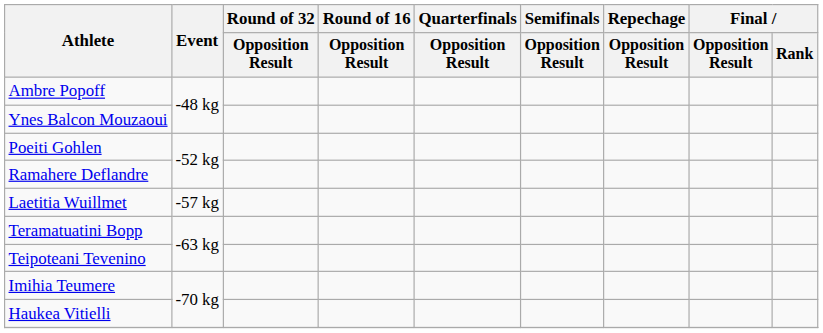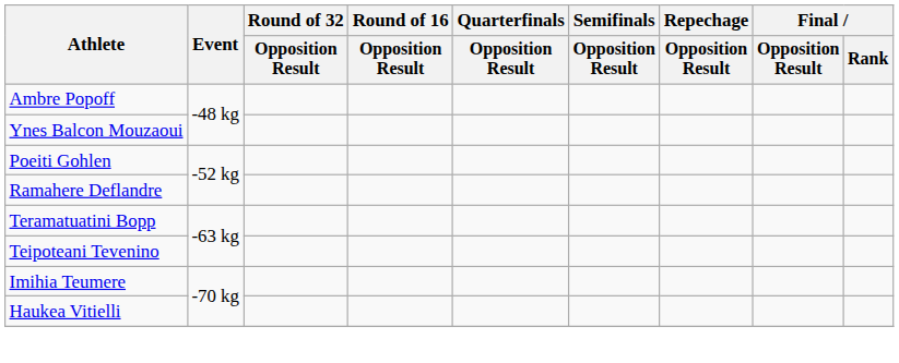- row: Laetitia Wuillmet | -57 kg
